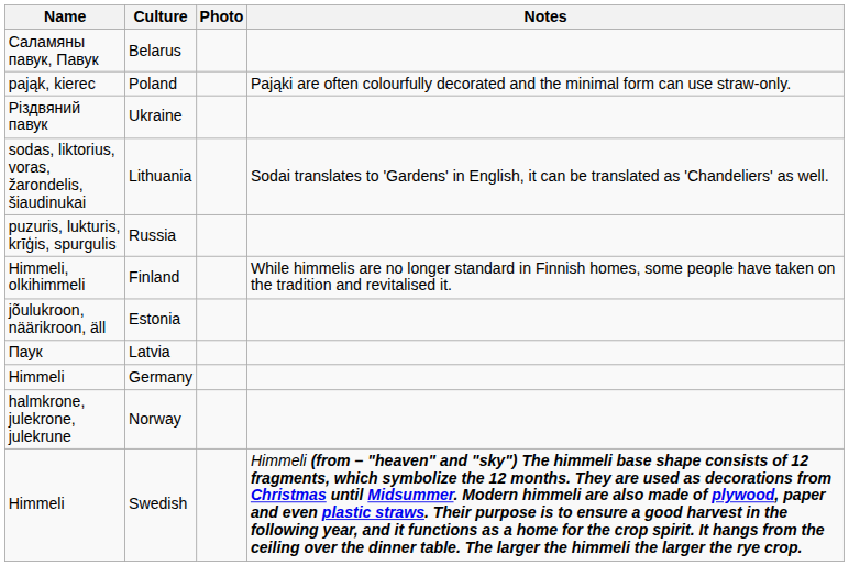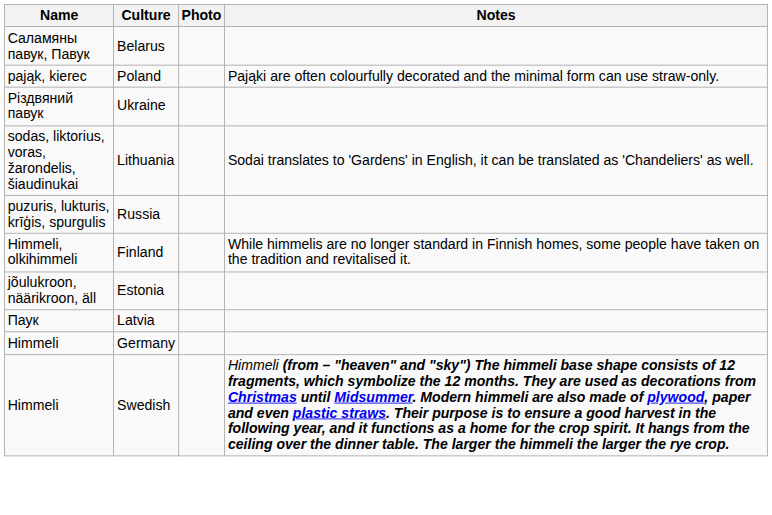- row: halmkrone, julekrone, julekrune | Norway
